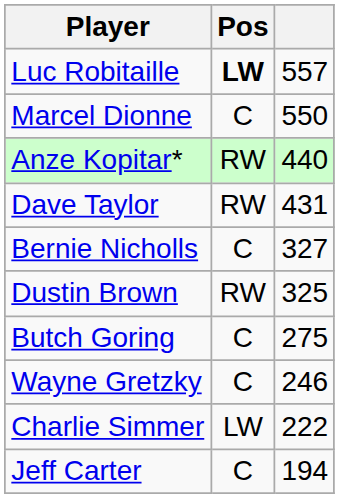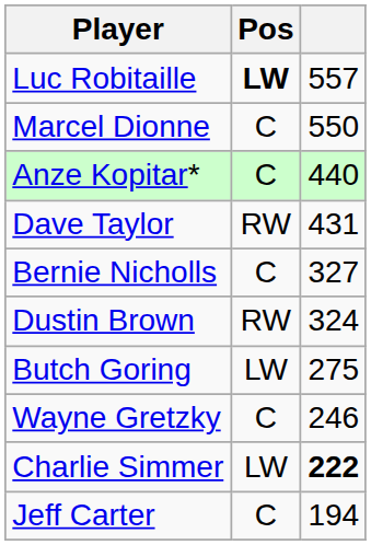Anze Kopitar* | Pos: RW -> C
Dustin Brown | column 3: 325 -> 324
Butch Goring | Pos: C -> LW
Charlie Simmer | column 3: normal -> bold
